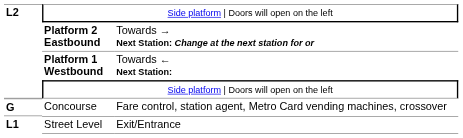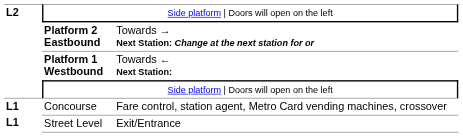Concourse | column 1: G -> L1
